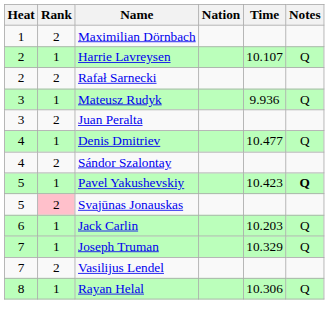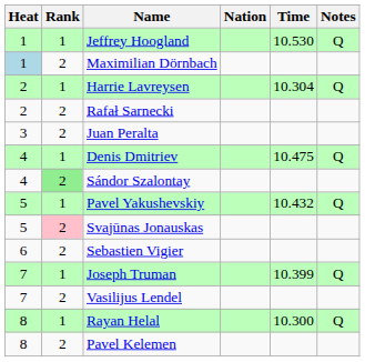+ row: 1 | 1 | Jeffrey Hoogland | 10.530 | Q
Maximilian Dörnbach | Heat: no background -> lightblue background
Harrie Lavreysen | Time: 10.107 -> 10.304
- row: 3 | 1 | Mateusz Rudyk | 9.936 | Q
Denis Dmitriev | Time: 10.477 -> 10.475
Sándor Szalontay | Rank: no background -> lightgreen background
Pavel Yakushevskiy | Time: 10.423 -> 10.432
Pavel Yakushevskiy | Notes: bold -> normal
- row: 6 | 1 | Jack Carlin | 10.203 | Q
+ row: 6 | 2 | Sebastien Vigier
Joseph Truman | Time: 10.329 -> 10.399
Rayan Helal | Time: 10.306 -> 10.300
+ row: 8 | 2 | Pavel Kelemen
